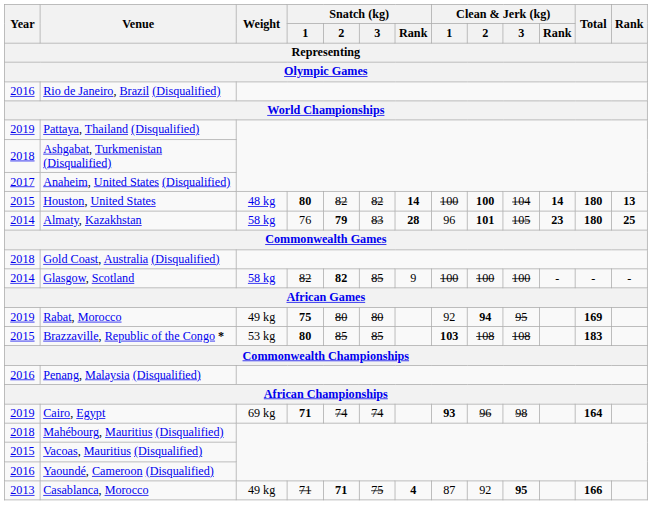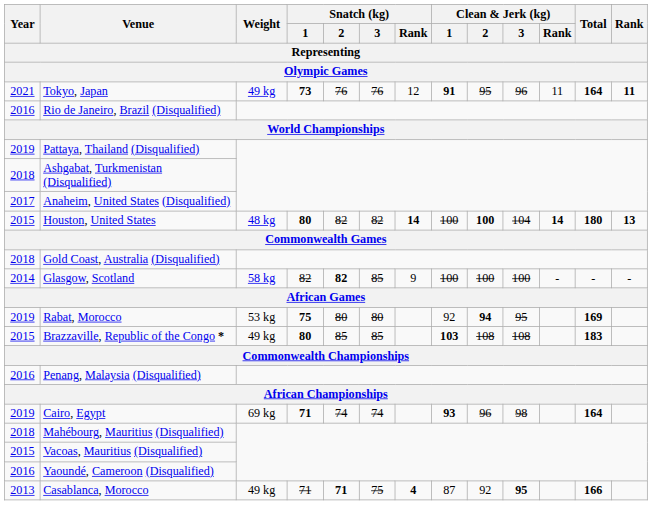+ row: 2021 | Tokyo, Japan | 49 kg | 73 | 76 | 76 | 12 | 91 | 95 | 96 | 11 | 164 | 11
- row: 2014 | Almaty, Kazakhstan | 58 kg | 76 | 79 | 83 | 28 | 96 | 101 | 105 | 23 | 180 | 25
Rabat, Morocco | Weight: 49 kg -> 53 kg
Brazzaville, Republic of the Congo * | Weight: 53 kg -> 49 kg
